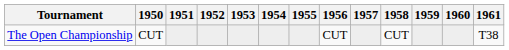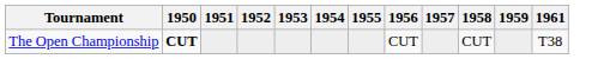- column: 1960
The Open Championship | 1950: normal -> bold
